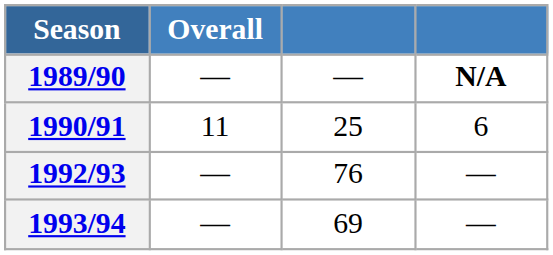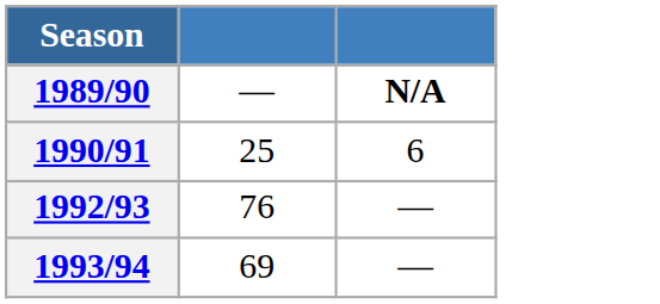- column: Overall | — | 11 | — | —
